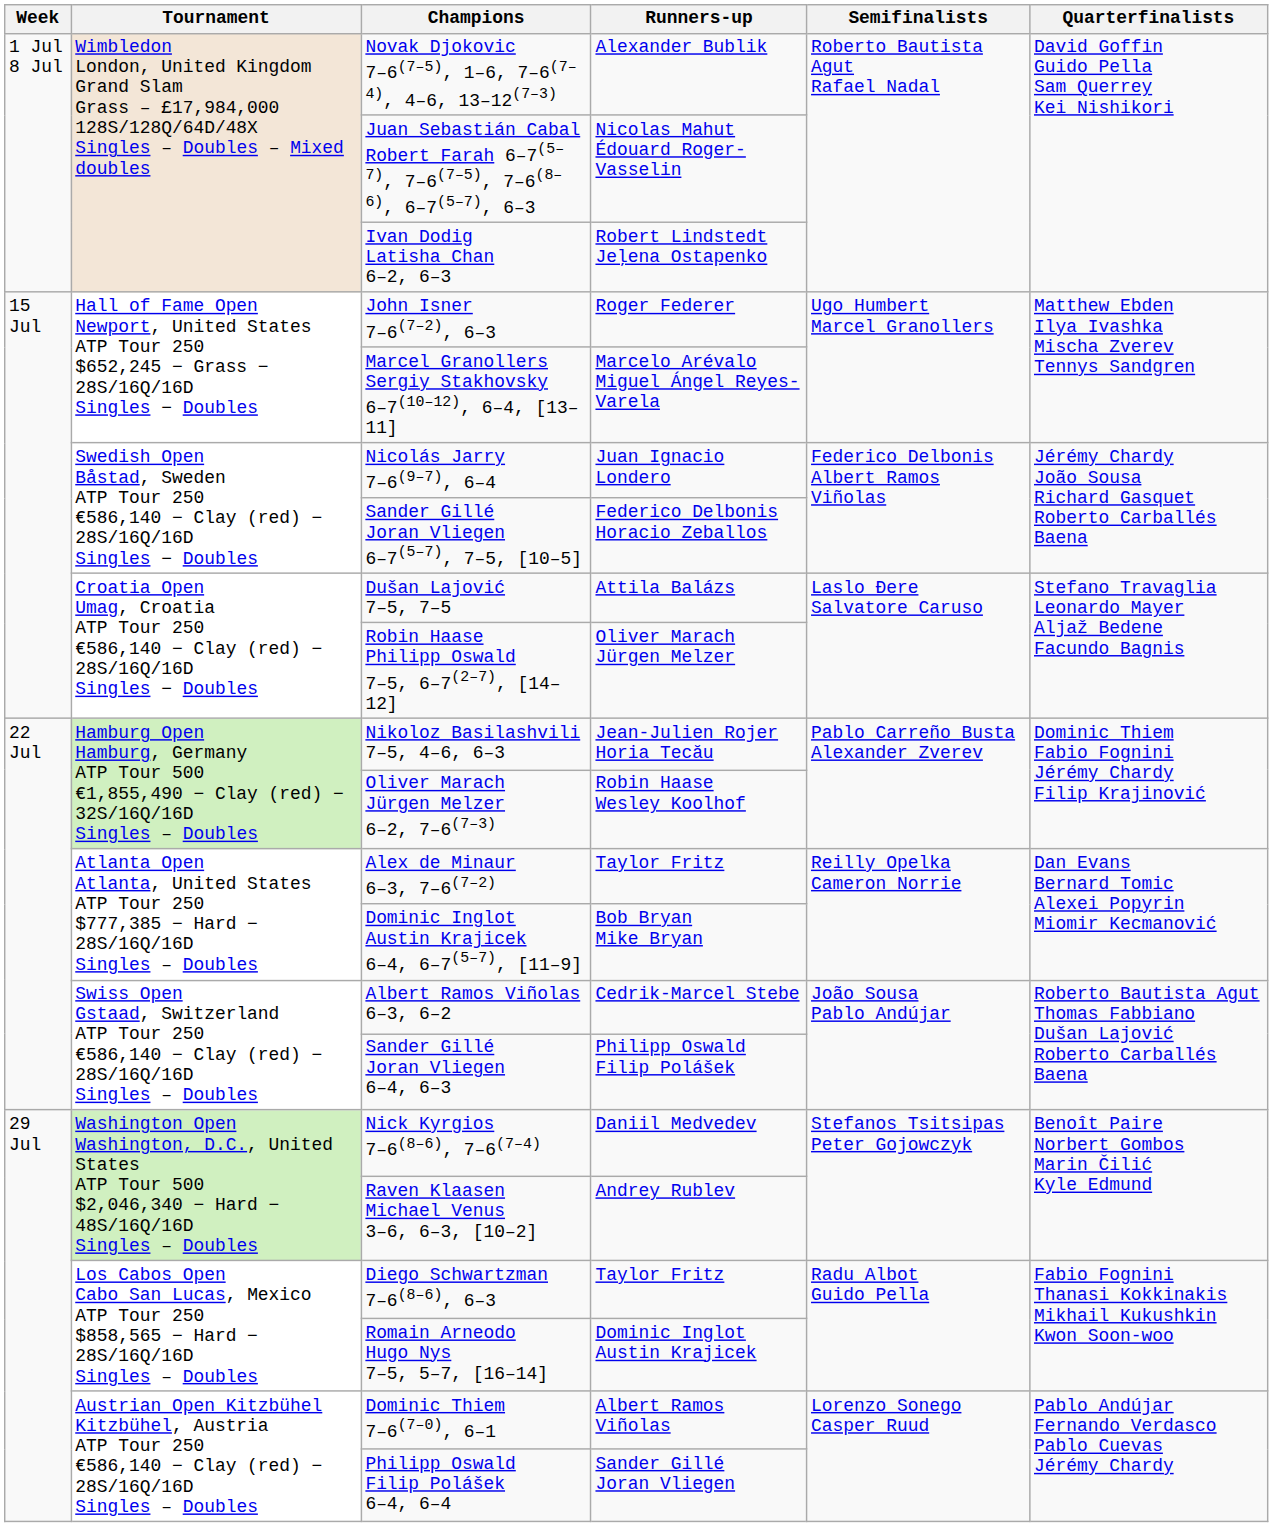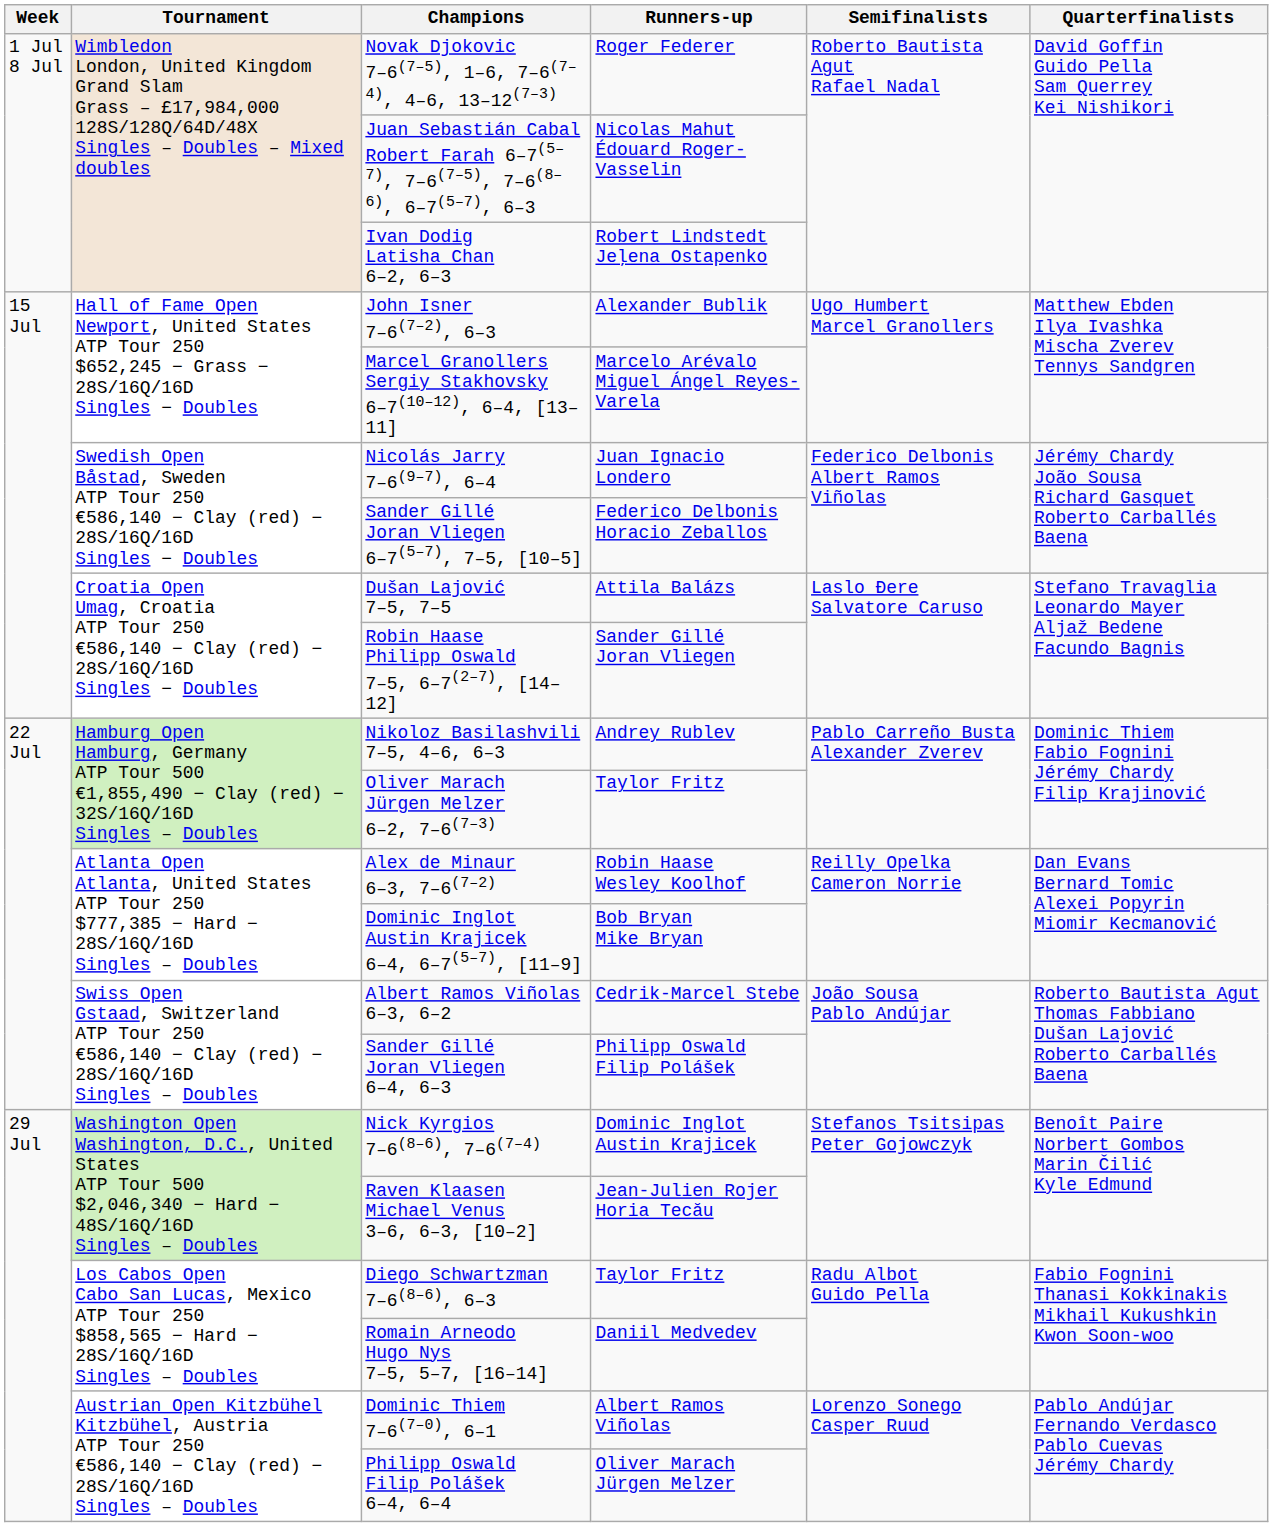Novak Djokovic 7–6(7–5), 1–6, 7–6(7–4), 4–6, 13–12(7–3) | Runners-up: Alexander Bublik -> Roger Federer
John Isner 7–6(7–2), 6–3 | Runners-up: Roger Federer -> Alexander Bublik
Robin Haase Philipp Oswald 7–5, 6–7(2–7), [14–12] | Runners-up: Oliver Marach Jürgen Melzer -> Sander Gillé Joran Vliegen
Nikoloz Basilashvili 7–5, 4–6, 6–3 | Runners-up: Jean-Julien Rojer Horia Tecău -> Andrey Rublev
Oliver Marach Jürgen Melzer 6–2, 7–6(7–3) | Runners-up: Robin Haase Wesley Koolhof -> Taylor Fritz
Alex de Minaur 6–3, 7–6(7–2) | Runners-up: Taylor Fritz -> Robin Haase Wesley Koolhof
Nick Kyrgios 7–6(8–6), 7–6(7–4) | Runners-up: Daniil Medvedev -> Dominic Inglot Austin Krajicek
Raven Klaasen Michael Venus 3–6, 6–3, [10–2] | Runners-up: Andrey Rublev -> Jean-Julien Rojer Horia Tecău
Romain Arneodo Hugo Nys 7–5, 5–7, [16–14] | Runners-up: Dominic Inglot Austin Krajicek -> Daniil Medvedev
Philipp Oswald Filip Polášek 6–4, 6–4 | Runners-up: Sander Gillé Joran Vliegen -> Oliver Marach Jürgen Melzer
